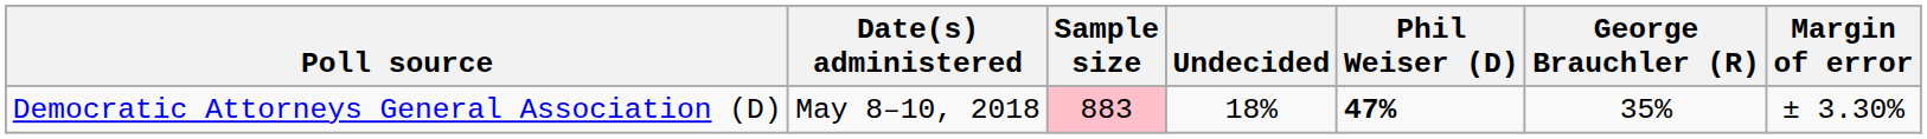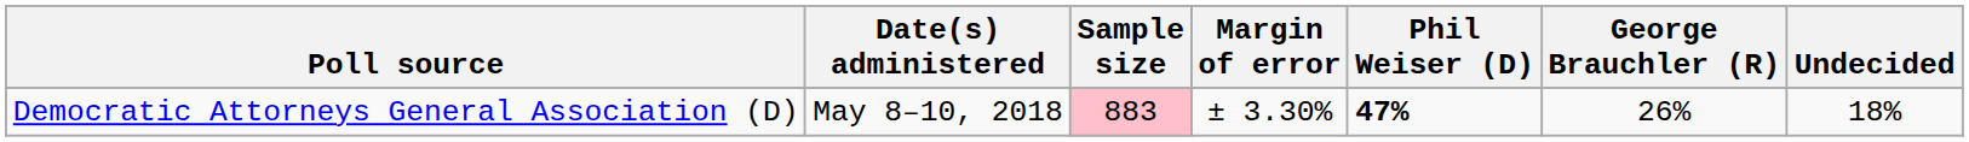columns swapped: Margin of error <-> Undecided
Democratic Attorneys General Association (D) | George Brauchler (R): 35% -> 26%
